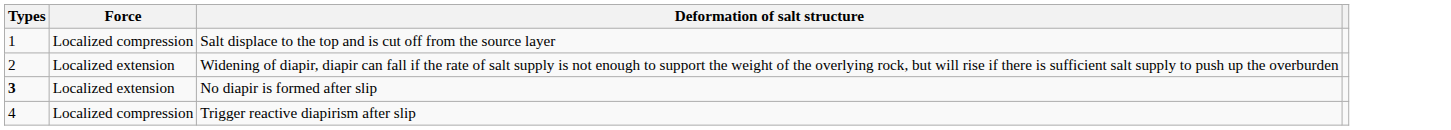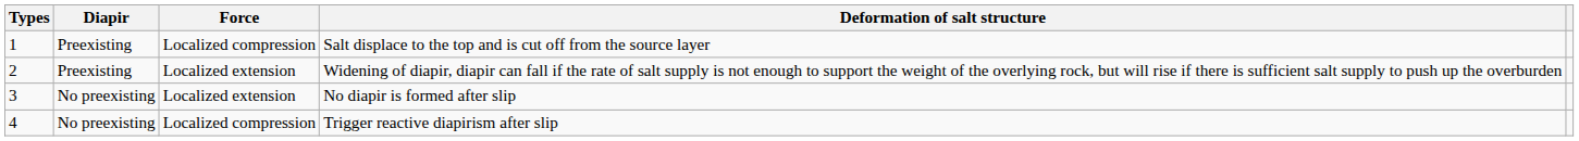+ column: Diapir | Preexisting | Preexisting | No preexisting | No preexisting
No diapir is formed after slip | Types: bold -> normal
